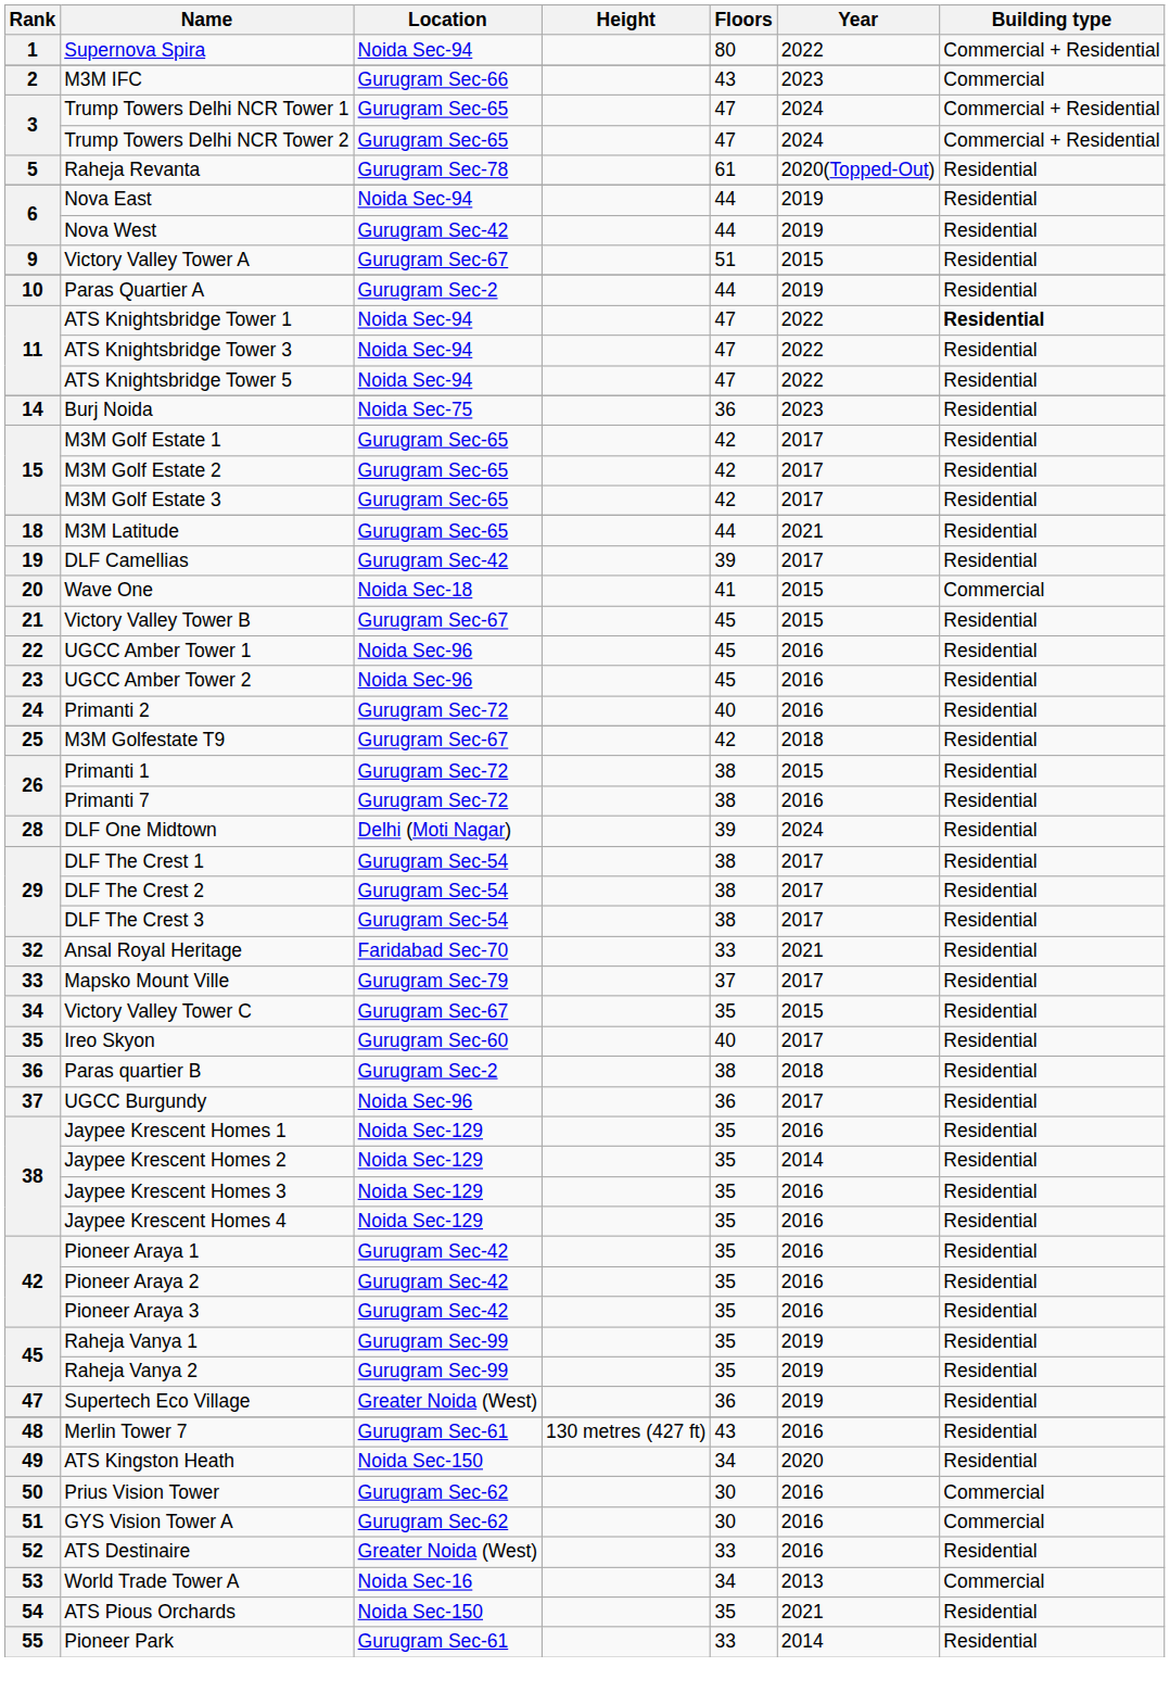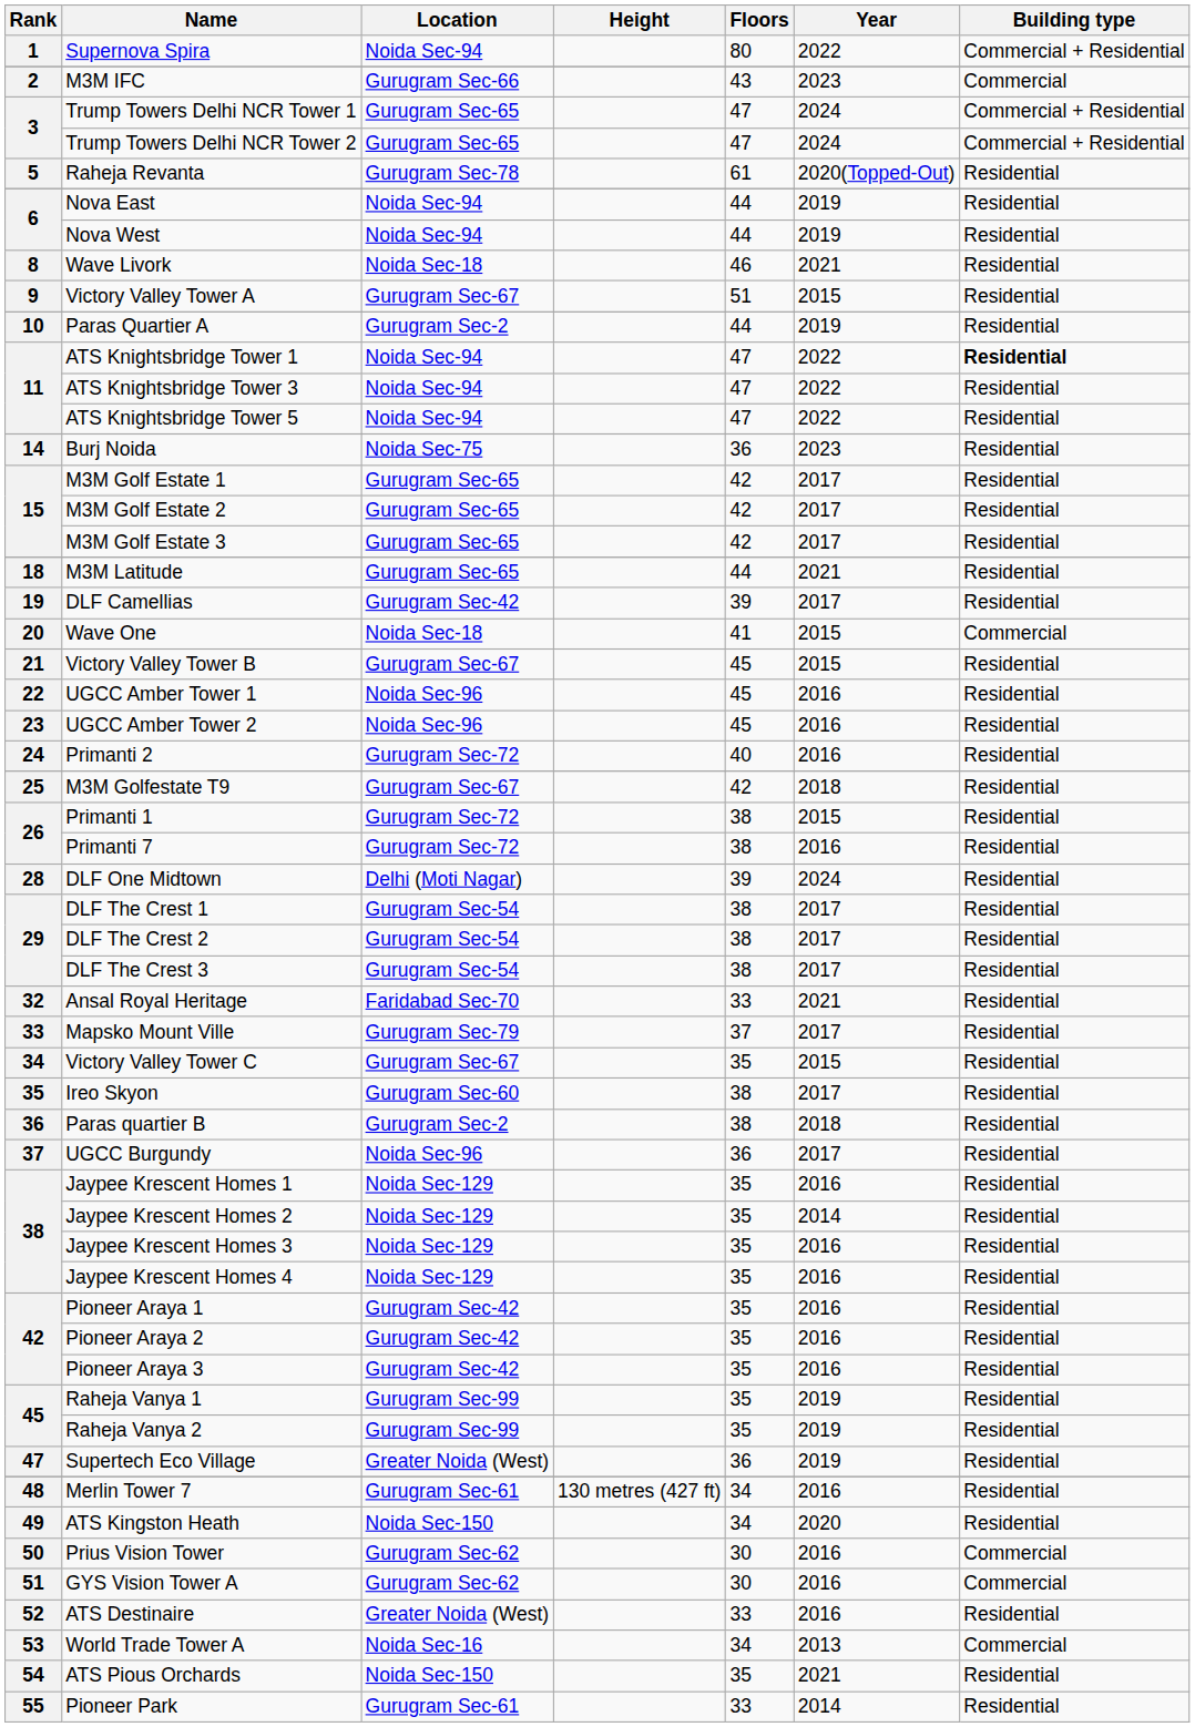Nova West | Location: Gurugram Sec-42 -> Noida Sec-94
+ row: 8 | Wave Livork | Noida Sec-18 | 46 | 2021 | Residential
Ireo Skyon | Floors: 40 -> 38
Merlin Tower 7 | Floors: 43 -> 34
